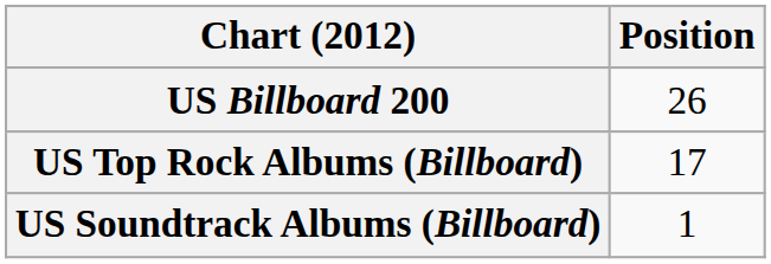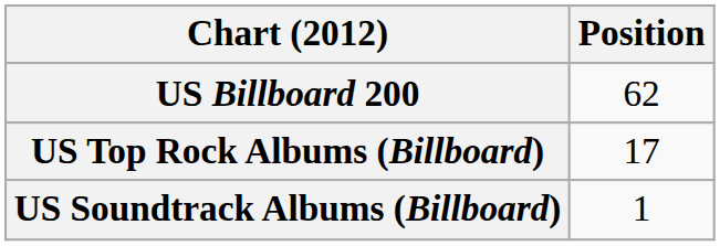US Billboard 200 | Position: 26 -> 62
